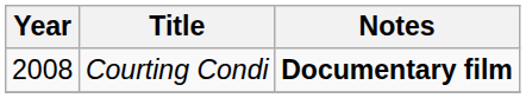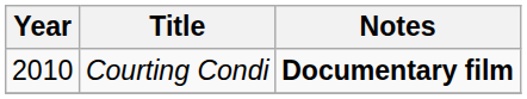Courting Condi | Year: 2008 -> 2010
